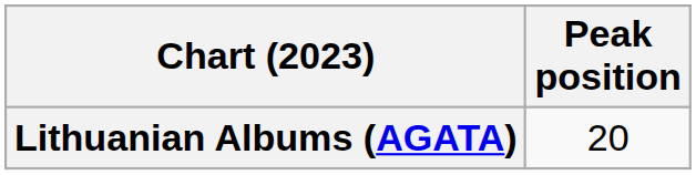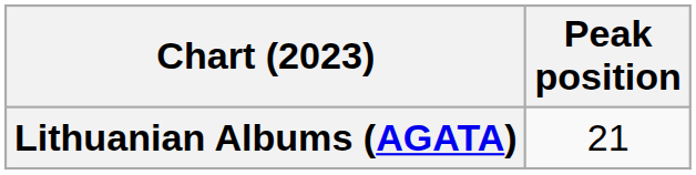Lithuanian Albums (AGATA) | Peak position: 20 -> 21
